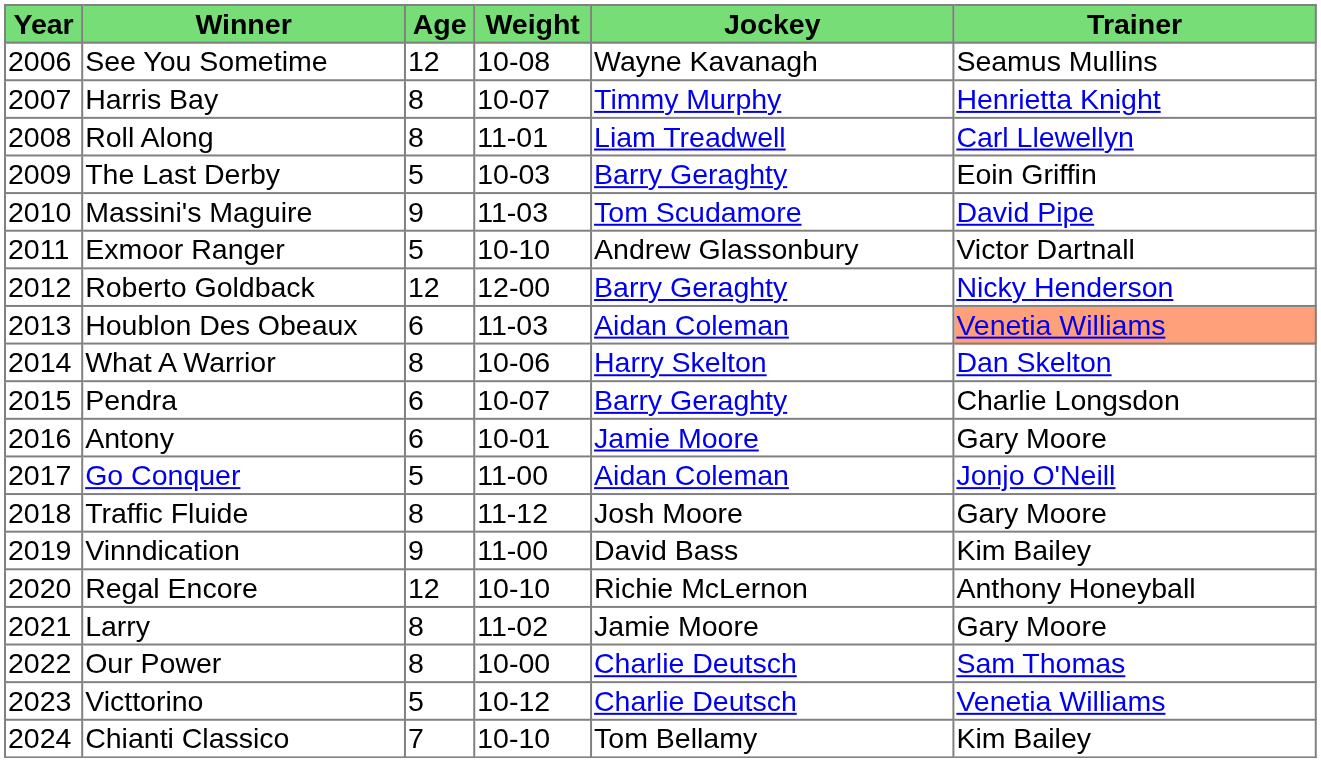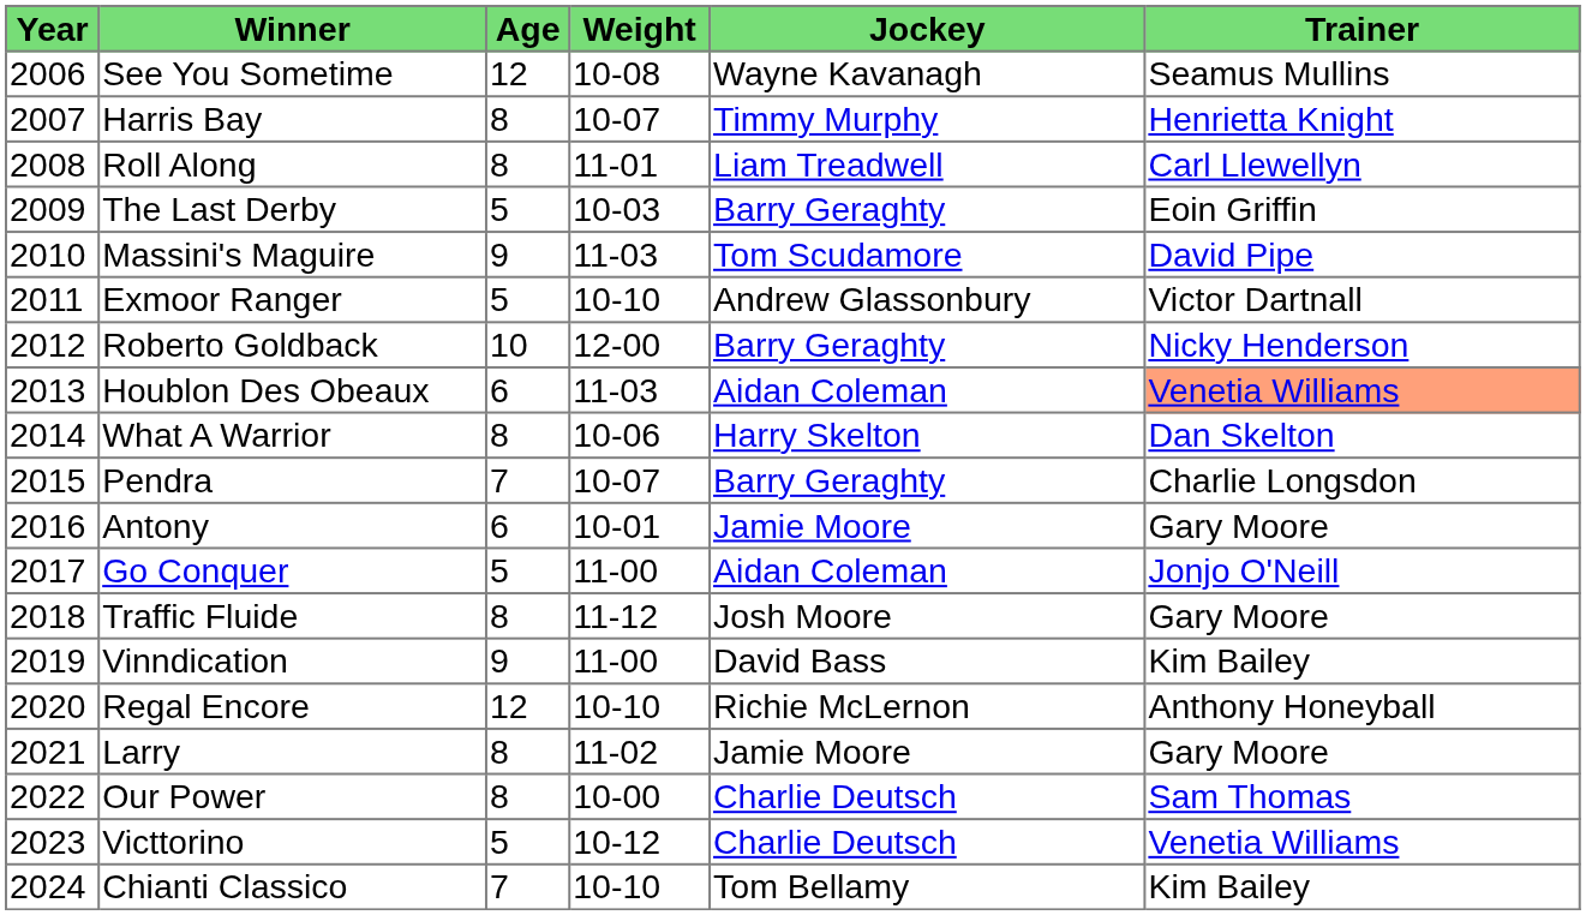Roberto Goldback | Age: 12 -> 10
Pendra | Age: 6 -> 7
